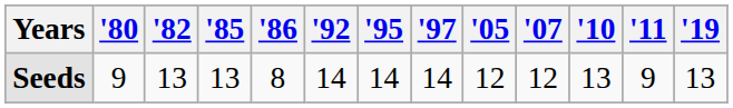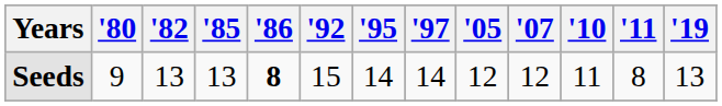Seeds | '86: normal -> bold
Seeds | '92: 14 -> 15
Seeds | '10: 13 -> 11
Seeds | '11: 9 -> 8
